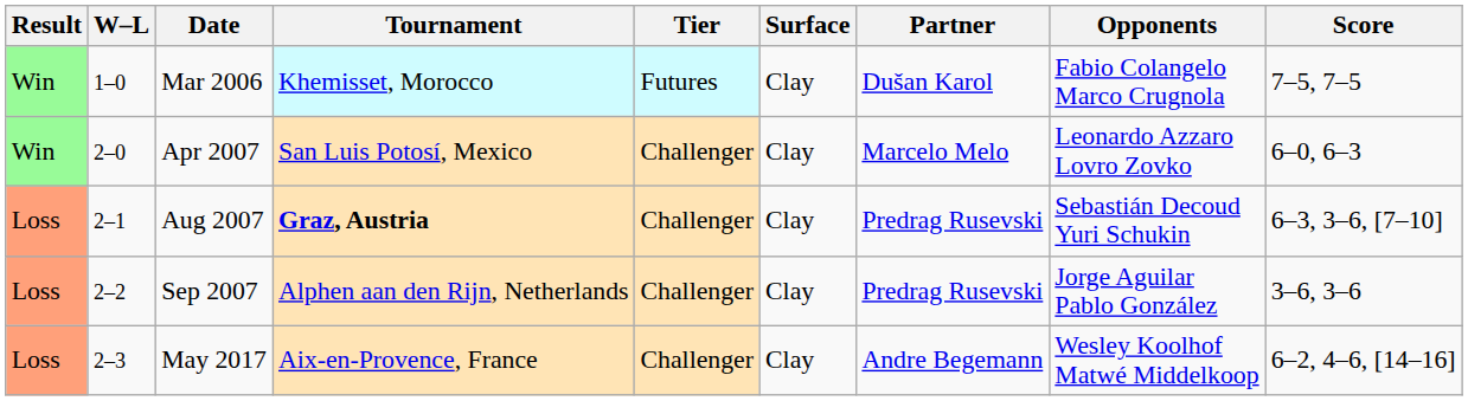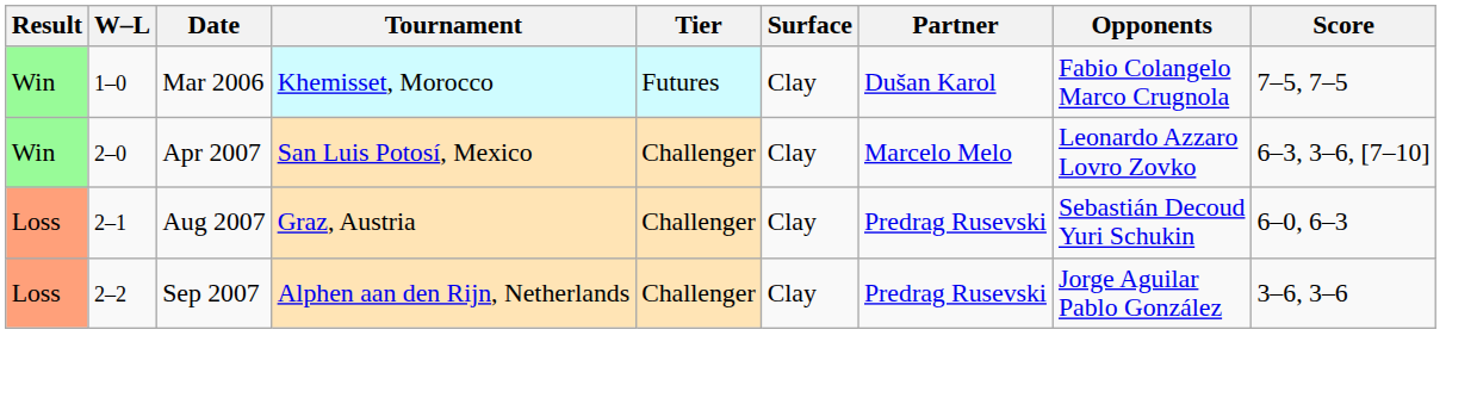Apr 2007 | Score: 6–0, 6–3 -> 6–3, 3–6, [7–10]
Aug 2007 | Tournament: bold -> normal
Aug 2007 | Score: 6–3, 3–6, [7–10] -> 6–0, 6–3
- row: Loss | 2–3 | May 2017 | Aix-en-Provence, France | Challenger | Clay | Andre Begemann | Wesley Koolhof Matwé Middelkoop | 6–2, 4–6, [14–16]
